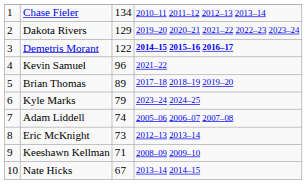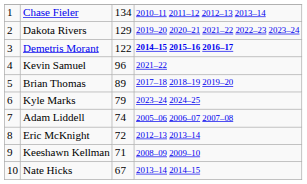Eric McKnight | column 3: 73 -> 72
